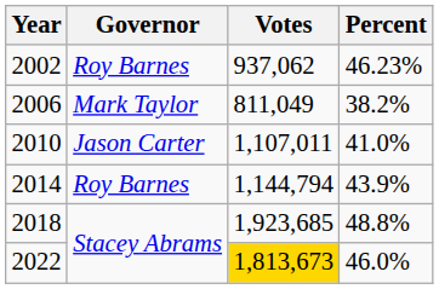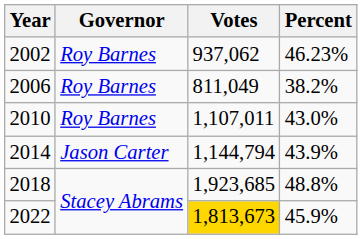2006 | Governor: Mark Taylor -> Roy Barnes
2010 | Governor: Jason Carter -> Roy Barnes
2010 | Percent: 41.0% -> 43.0%
2014 | Governor: Roy Barnes -> Jason Carter
2022 | Percent: 46.0% -> 45.9%
